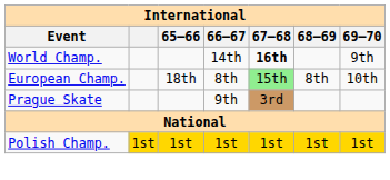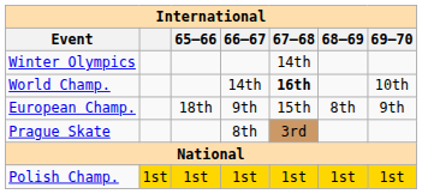+ row: Winter Olympics | 14th
World Champ. | 69–70: 9th -> 10th
European Champ. | 66–67: 8th -> 9th
European Champ. | 67–68: lightgreen background -> no background
European Champ. | 69–70: 10th -> 9th
Prague Skate | 66–67: 9th -> 8th
